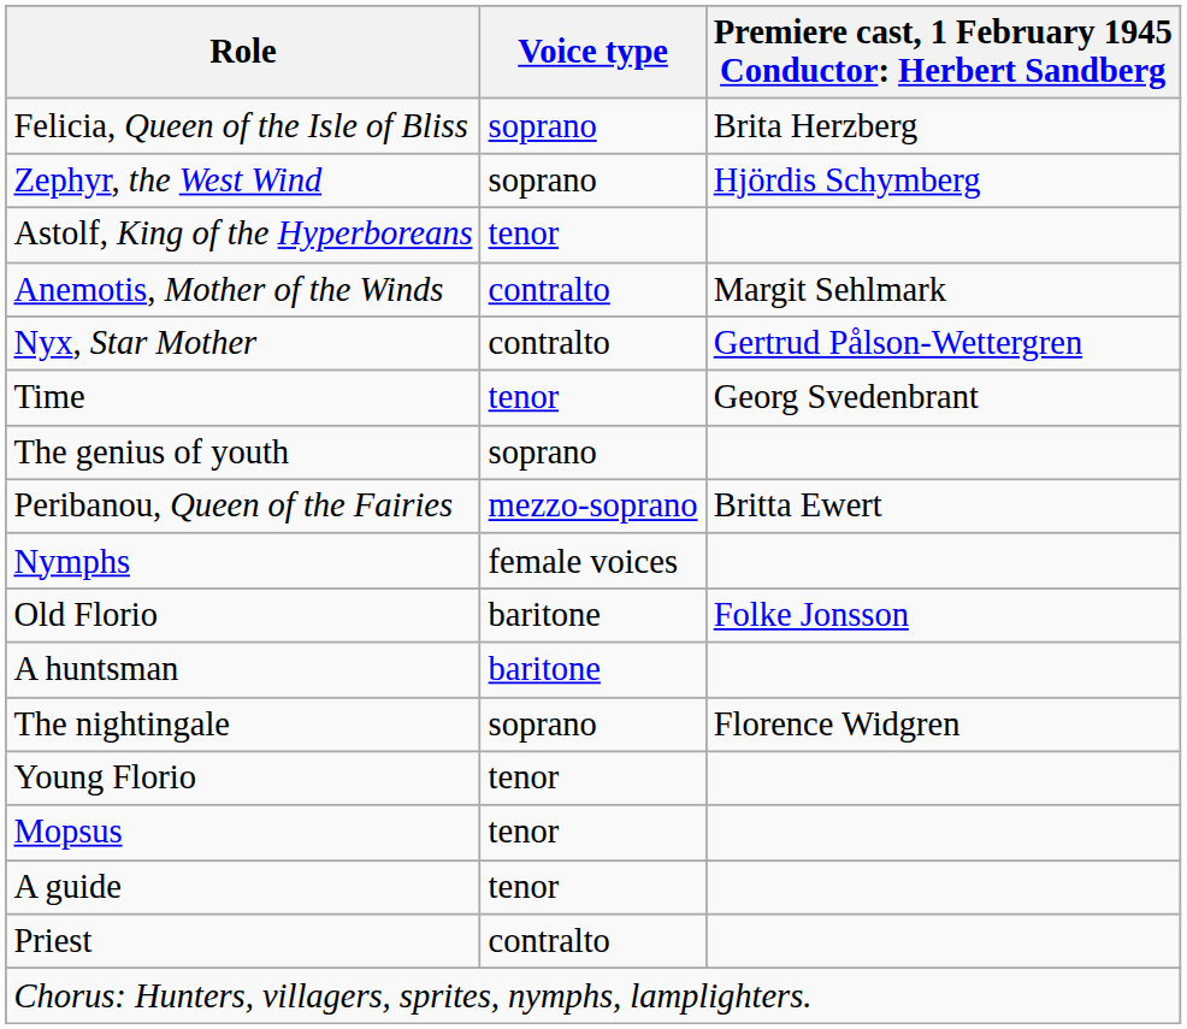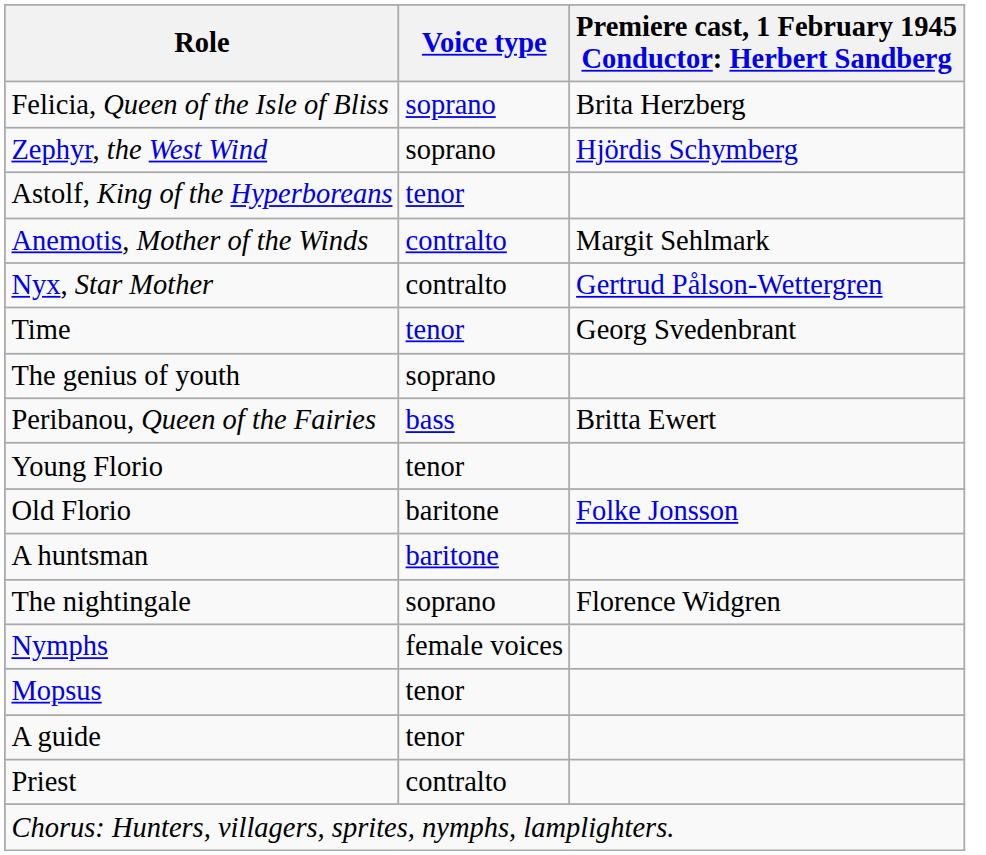Peribanou, Queen of the Fairies | Voice type: mezzo-soprano -> bass
rows swapped: Young Florio <-> Nymphs
